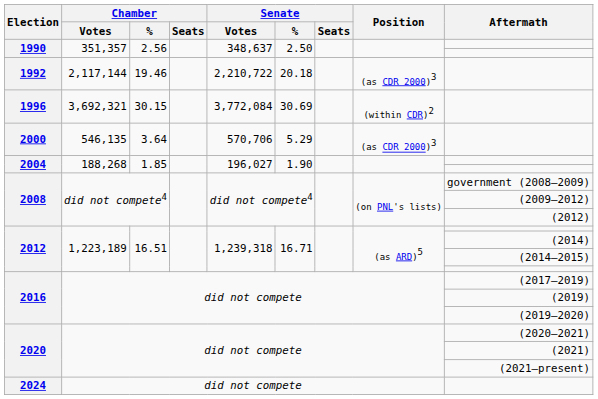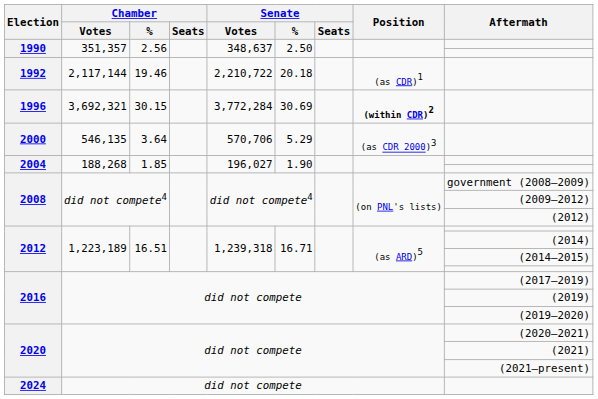1992 | Position: (as CDR 2000)3 -> (as CDR)1
1996 | Senate / Votes: 3,772,084 -> 3,772,284
1996 | Position: normal -> bold
